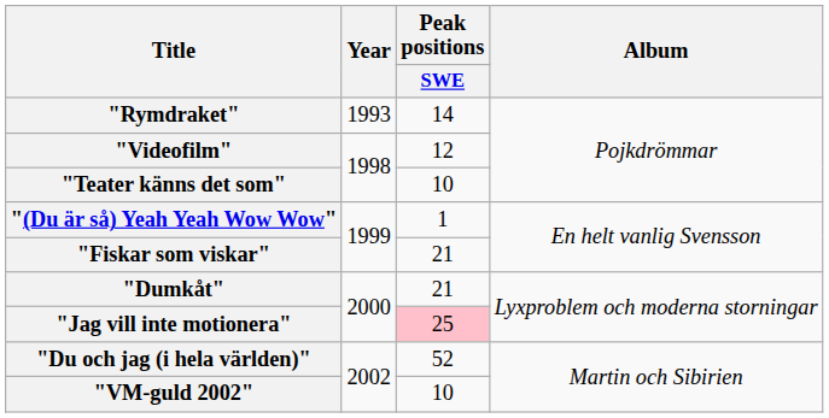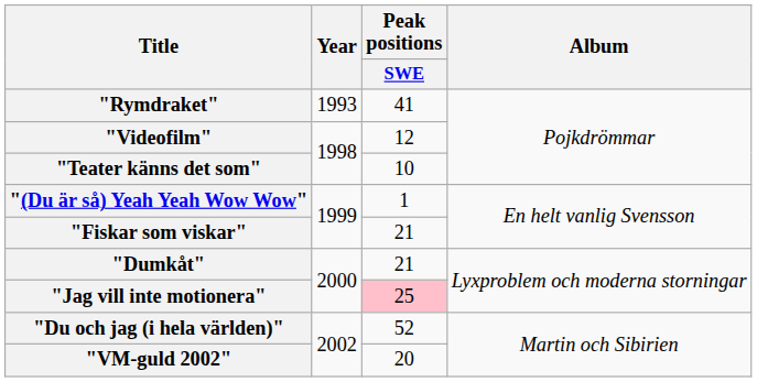"Rymdraket" | Peak positions / SWE: 14 -> 41
"VM-guld 2002" | Peak positions / SWE: 10 -> 20
